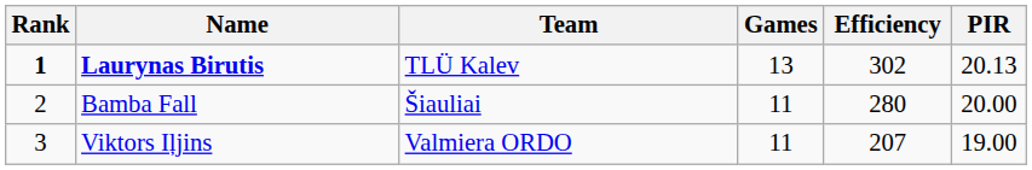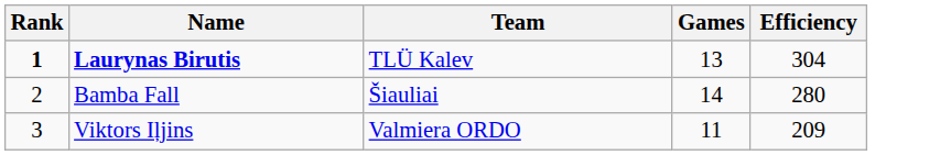- column: PIR | 20.13 | 20.00 | 19.00
Laurynas Birutis | Efficiency: 302 -> 304
Bamba Fall | Games: 11 -> 14
Viktors Iļjins | Efficiency: 207 -> 209
